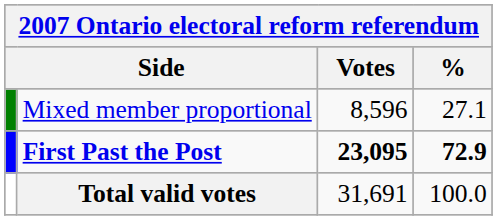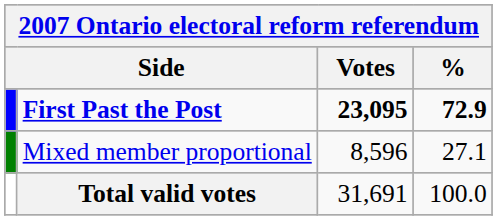rows swapped: First Past the Post <-> Mixed member proportional
